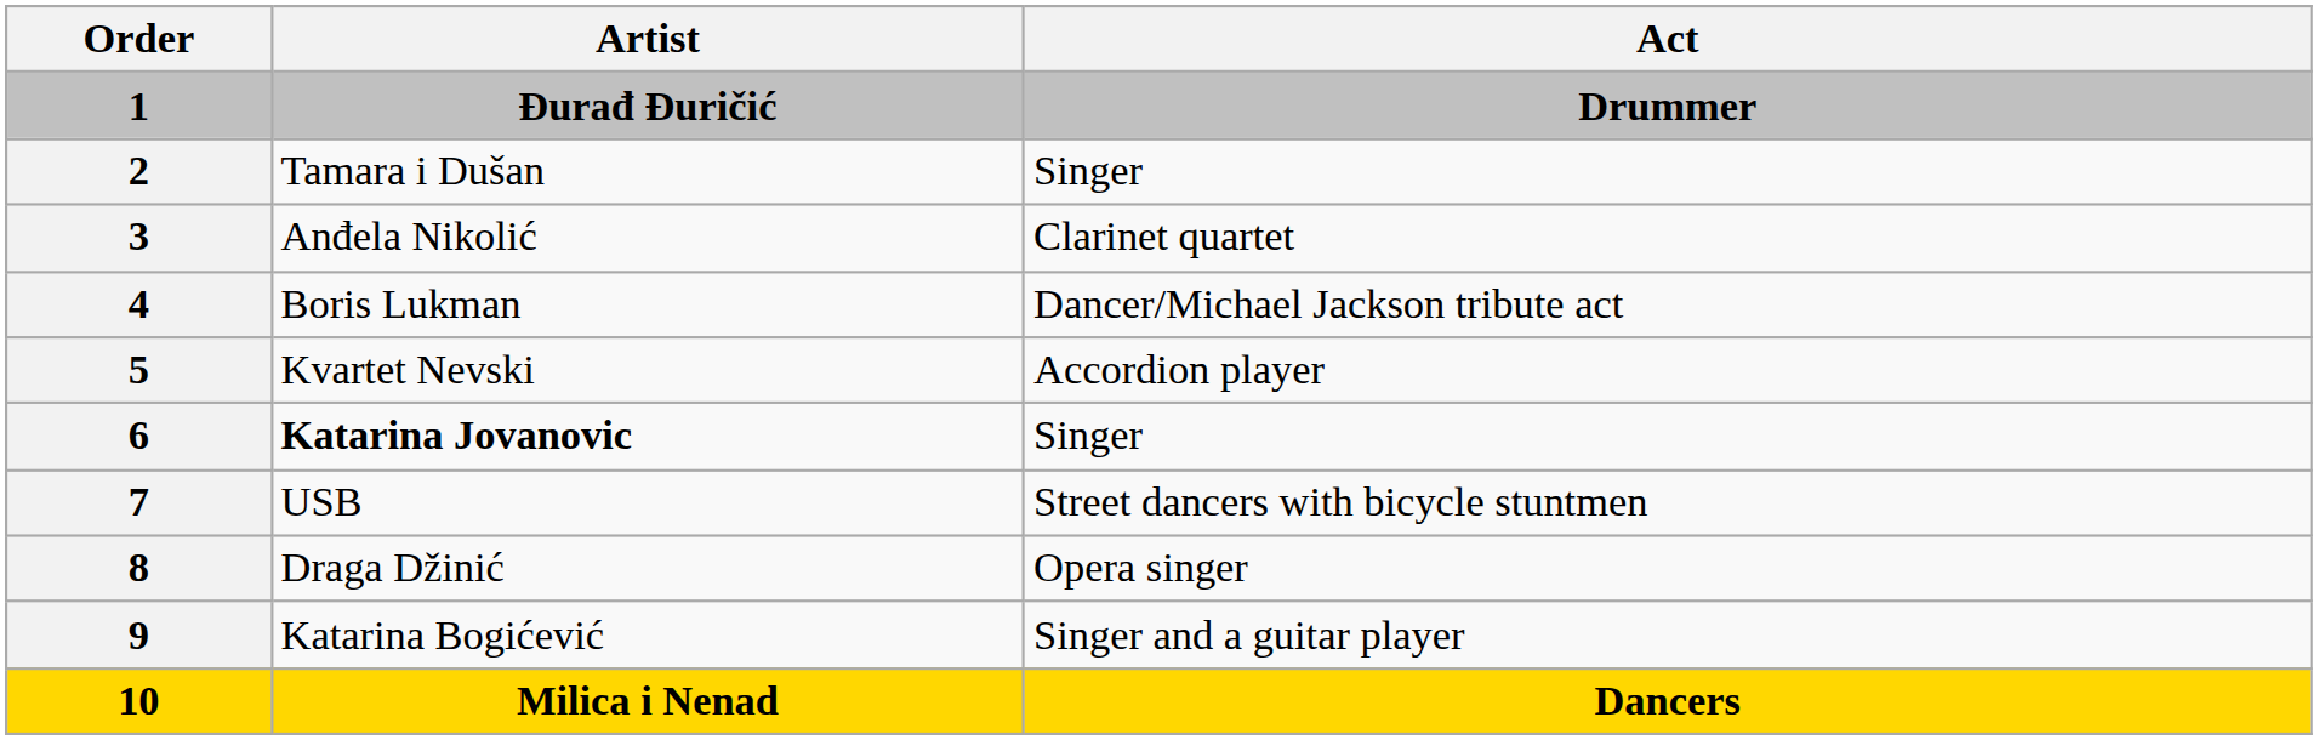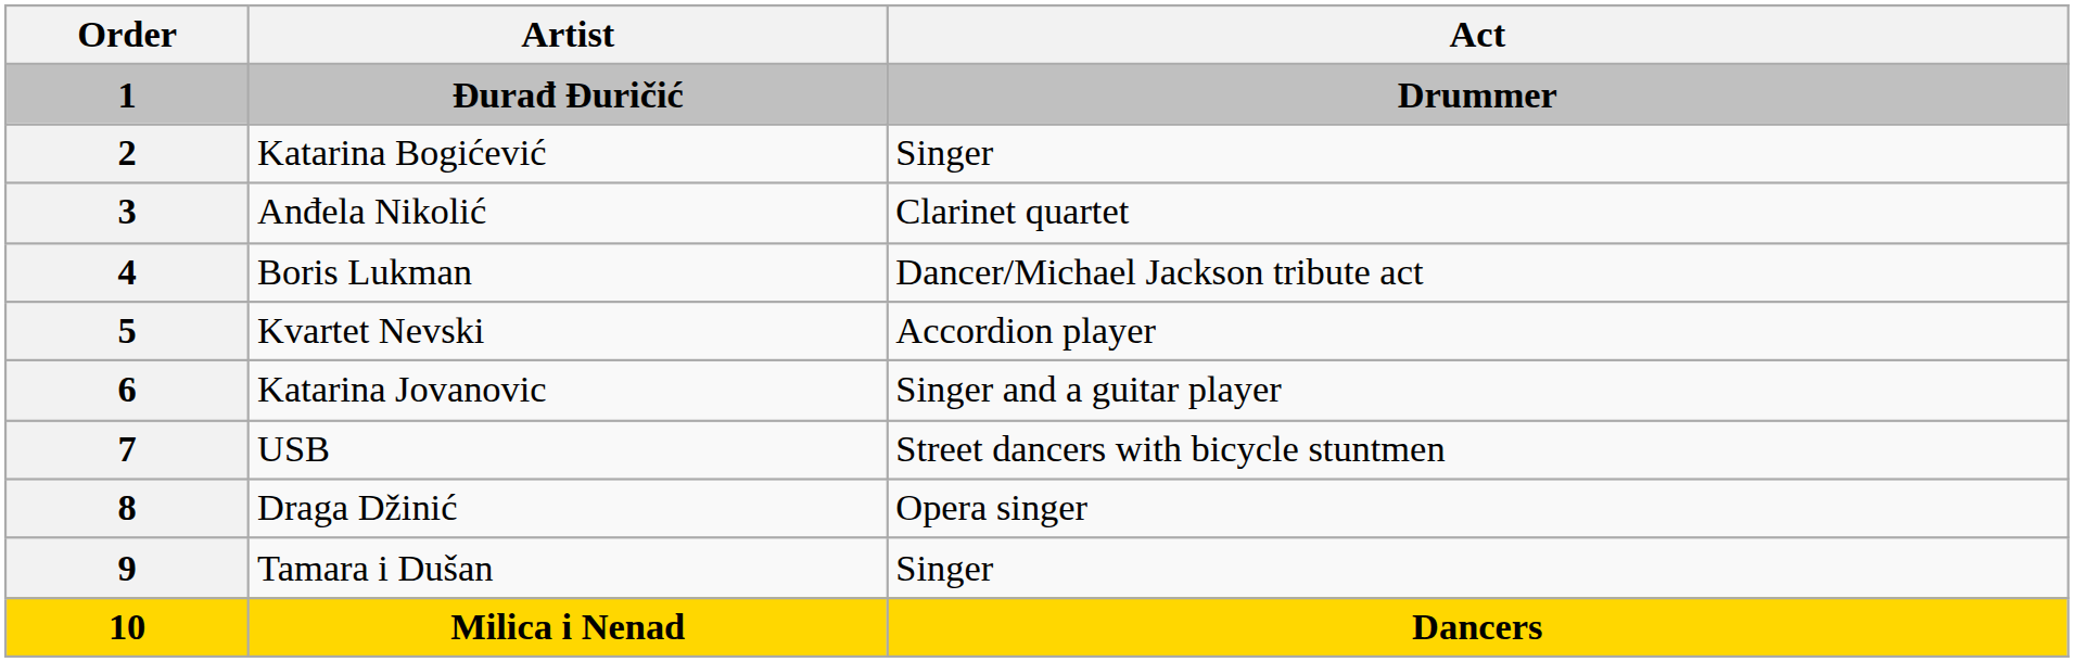2 | Artist / Đurađ Đuričić: Tamara i Dušan -> Katarina Bogićević
6 | Artist / Đurađ Đuričić: bold -> normal
6 | Act / Drummer: Singer -> Singer and a guitar player
9 | Artist / Đurađ Đuričić: Katarina Bogićević -> Tamara i Dušan
9 | Act / Drummer: Singer and a guitar player -> Singer
